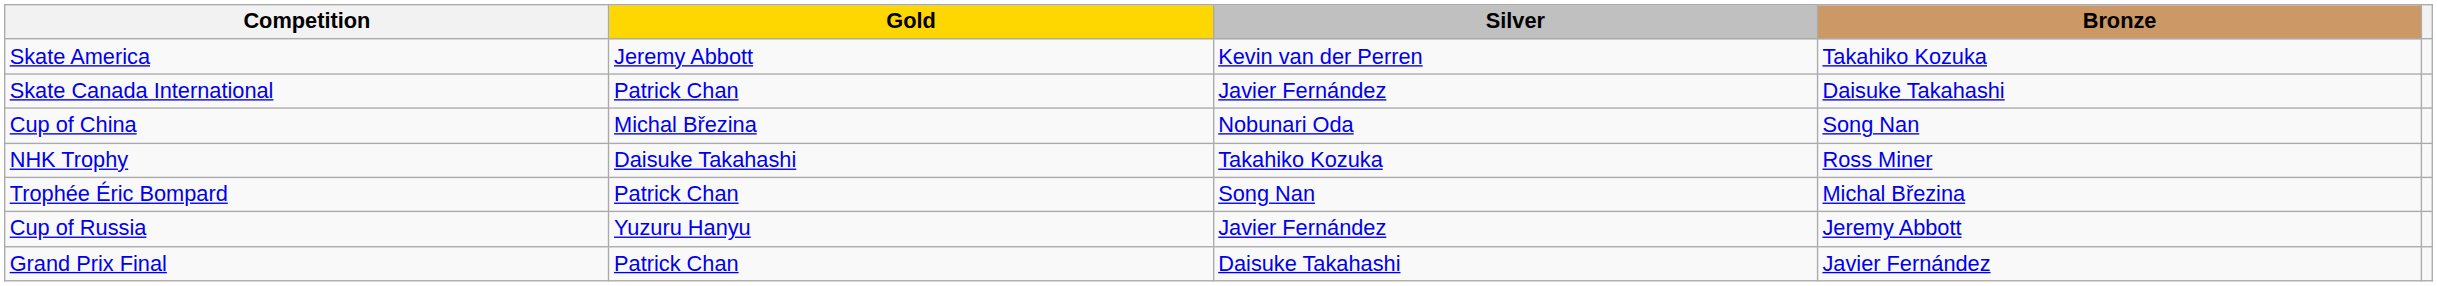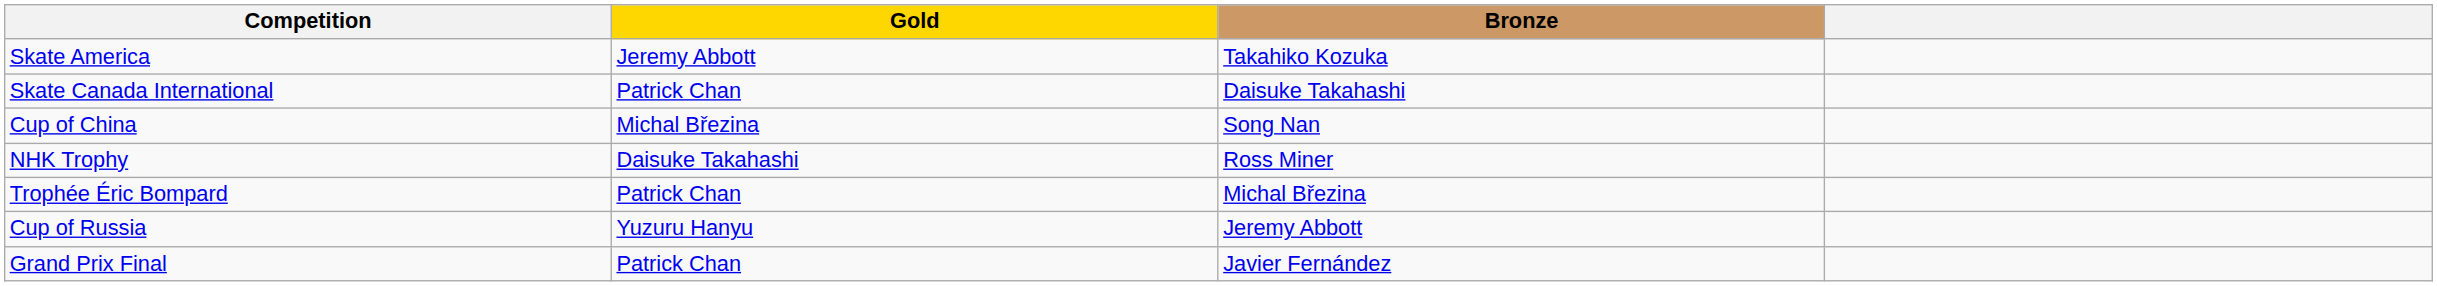- column: Silver | Kevin van der Perren | Javier Fernández | Nobunari Oda | Takahiko Kozuka | Song Nan | Javier Fernández | Daisuke Takahashi
